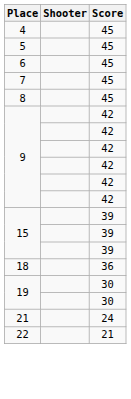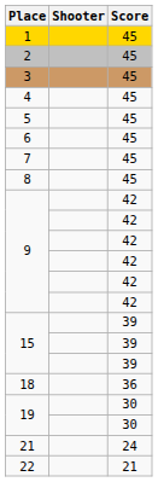+ row: 1 | 45
+ row: 2 | 45
+ row: 3 | 45
